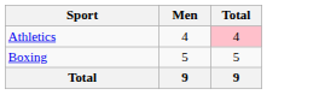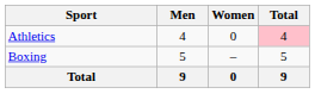+ column: Women | 0 | – | 0
